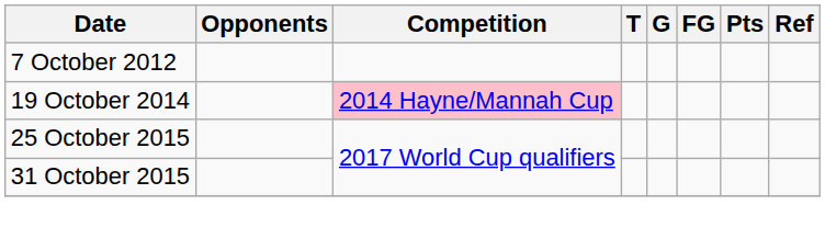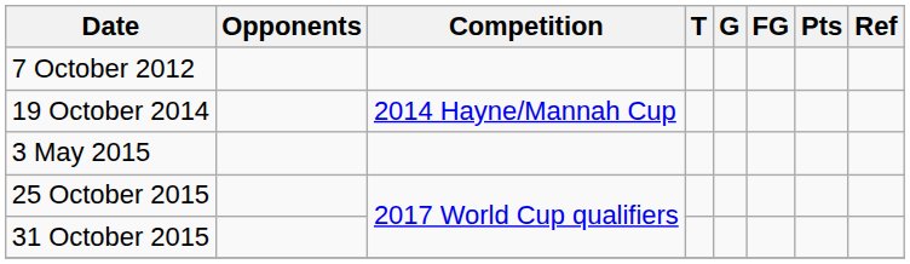19 October 2014 | Competition: pink background -> no background
+ row: 3 May 2015
